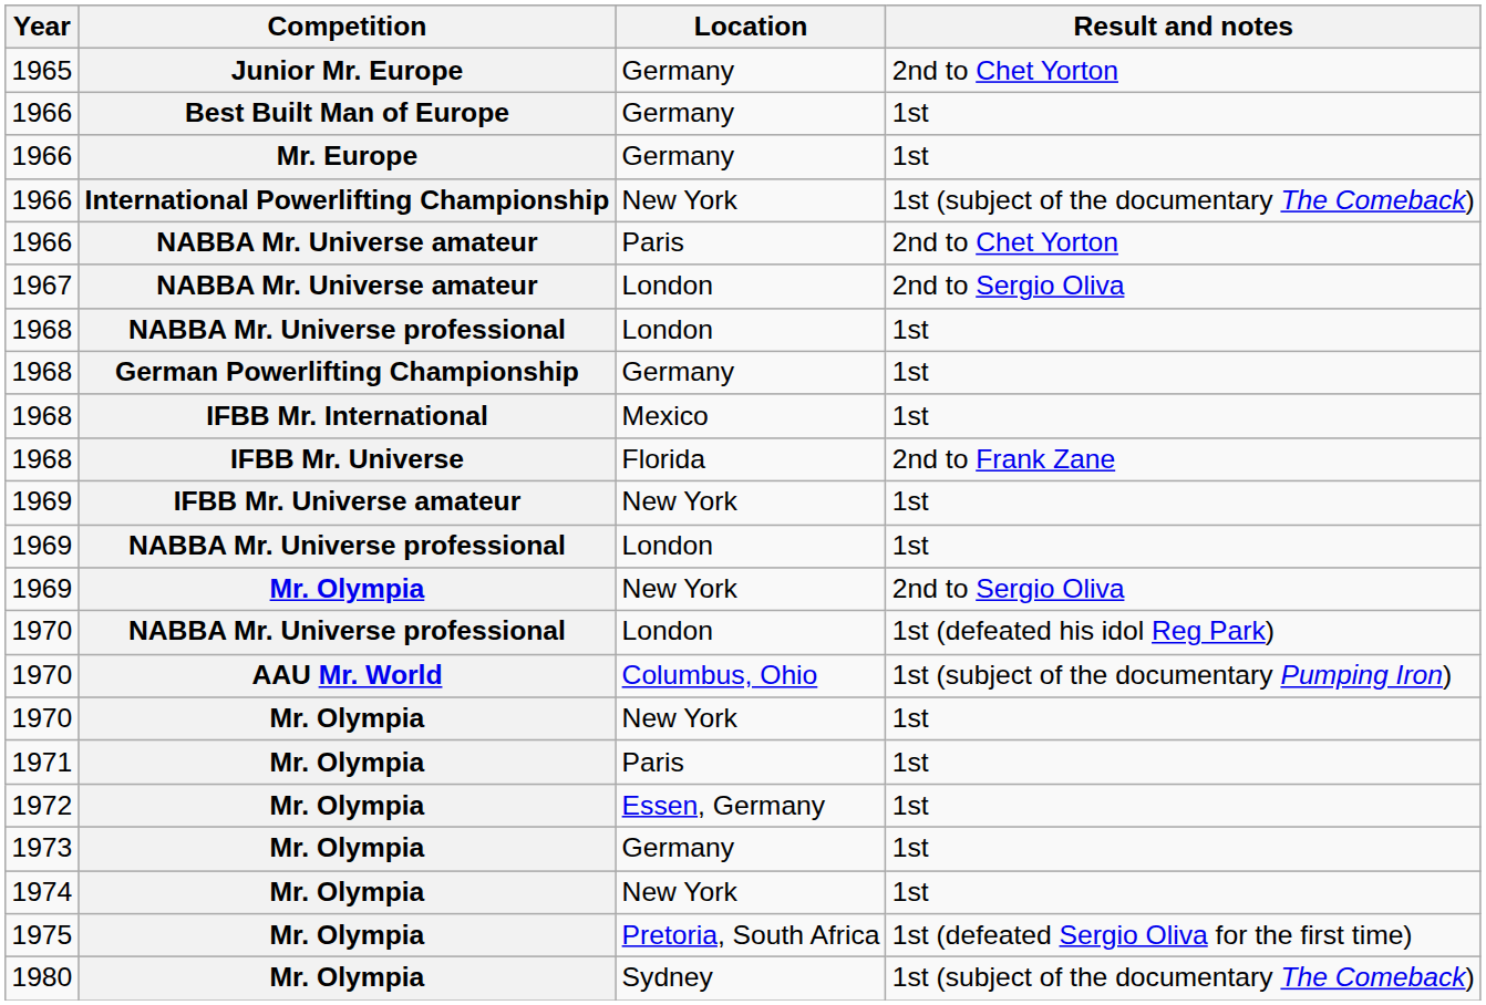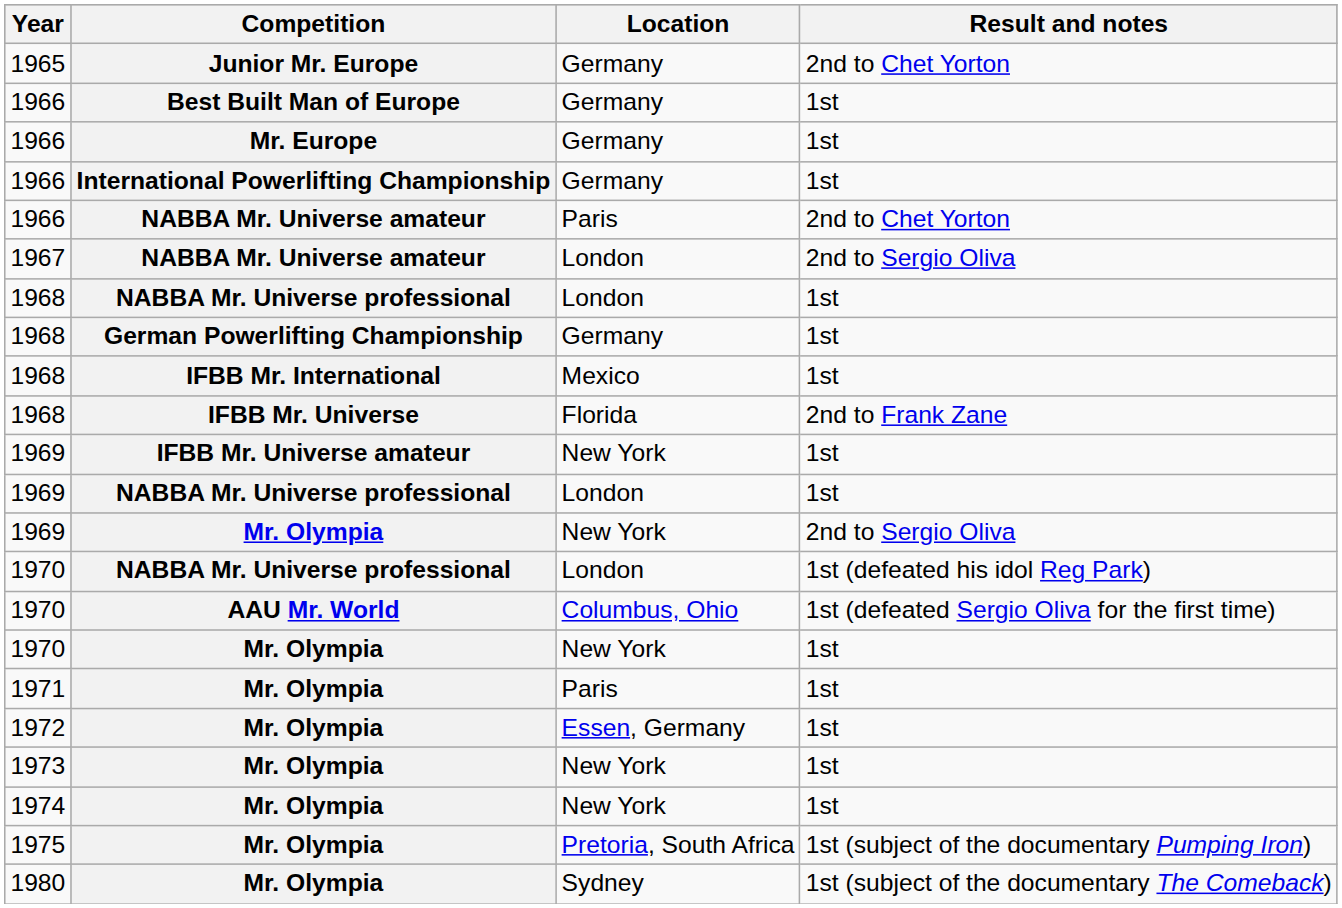1966 / International Powerlifting Championship | Location: New York -> Germany
1966 / International Powerlifting Championship | Result and notes: 1st (subject of the documentary The Comeback) -> 1st
1970 / AAU Mr. World | Result and notes: 1st (subject of the documentary Pumping Iron) -> 1st (defeated Sergio Oliva for the first time)
1973 | Location: Germany -> New York
1975 | Result and notes: 1st (defeated Sergio Oliva for the first time) -> 1st (subject of the documentary Pumping Iron)
